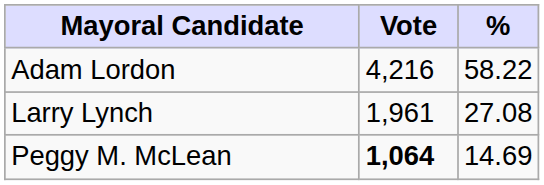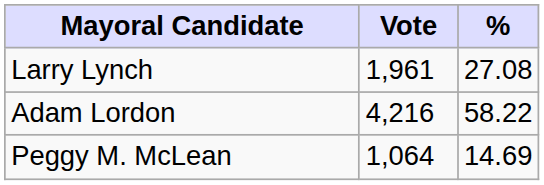rows swapped: Adam Lordon <-> Larry Lynch
Peggy M. McLean | Vote: bold -> normal
